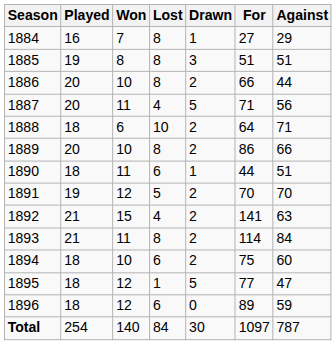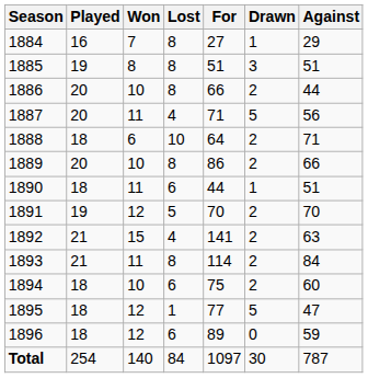columns swapped: Drawn <-> For
